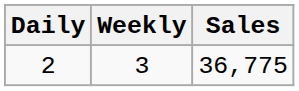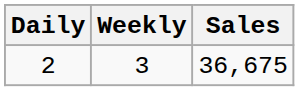2 | Sales: 36,775 -> 36,675
